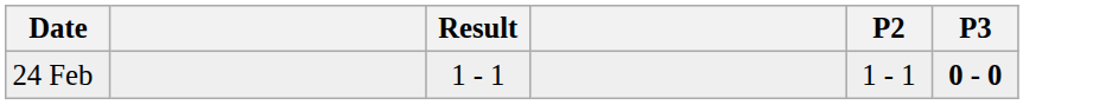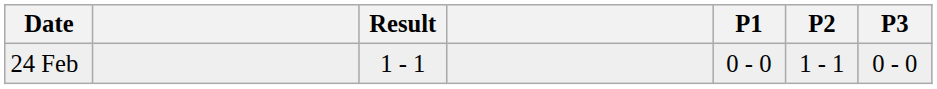+ column: P1 | 0 - 0
24 Feb | P3: bold -> normal
